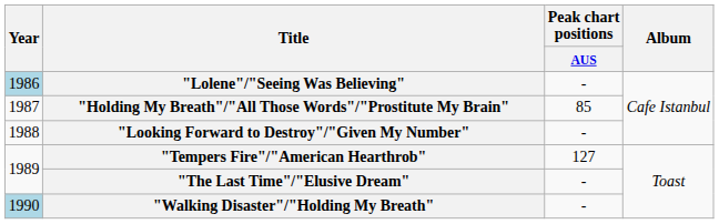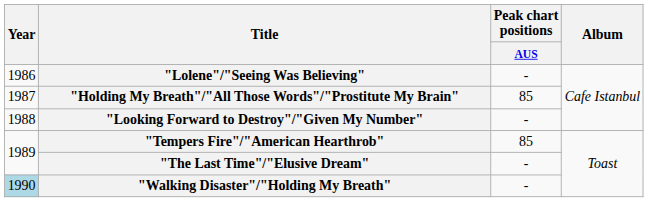"Lolene"/"Seeing Was Believing" | Year: lightblue background -> no background
"Tempers Fire"/"American Hearthrob" | Peak chart positions / AUS: 127 -> 85
